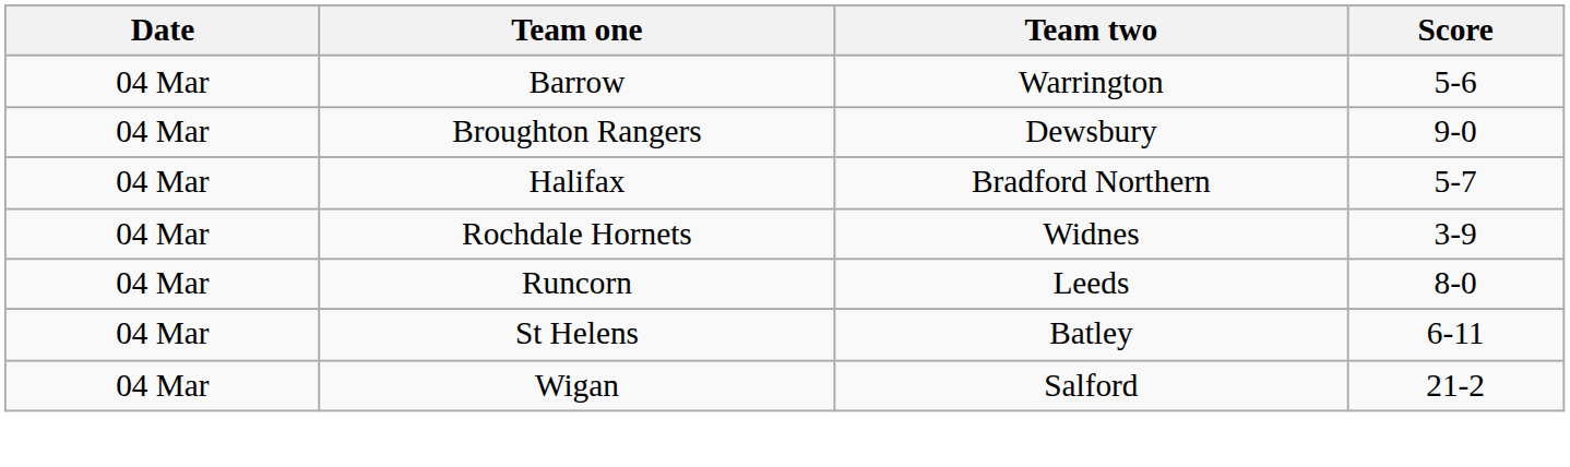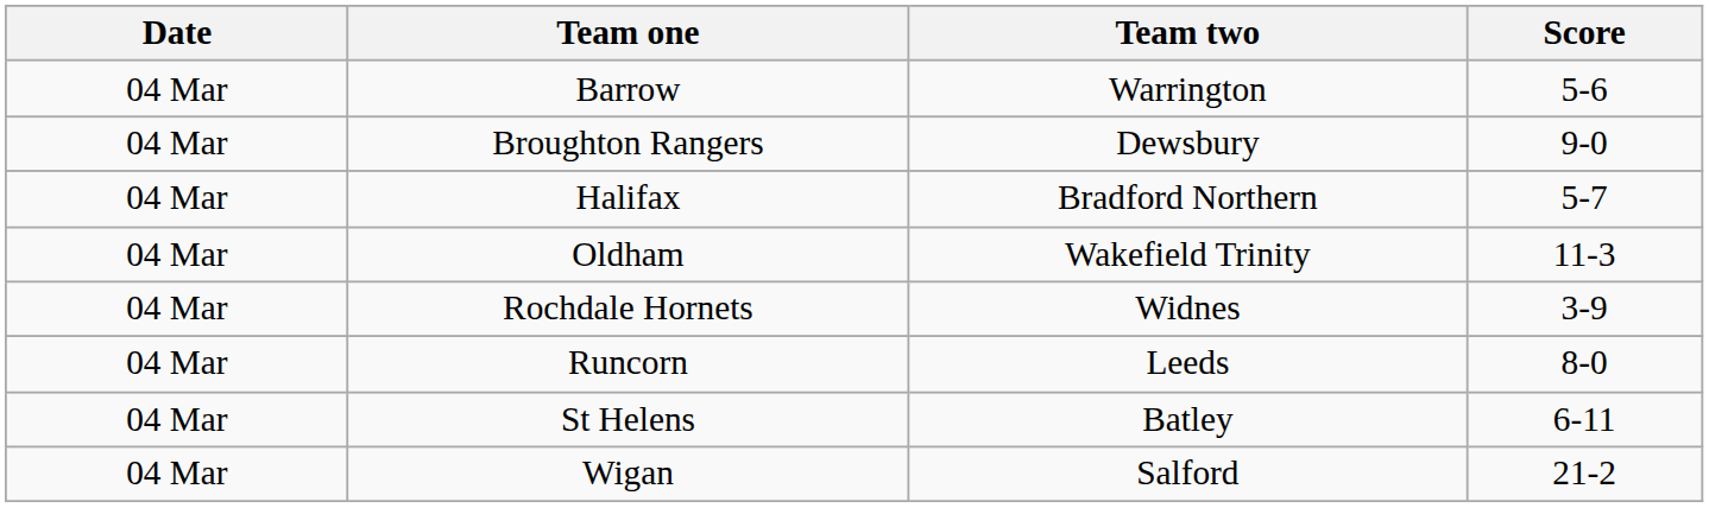+ row: 04 Mar | Oldham | Wakefield Trinity | 11-3
